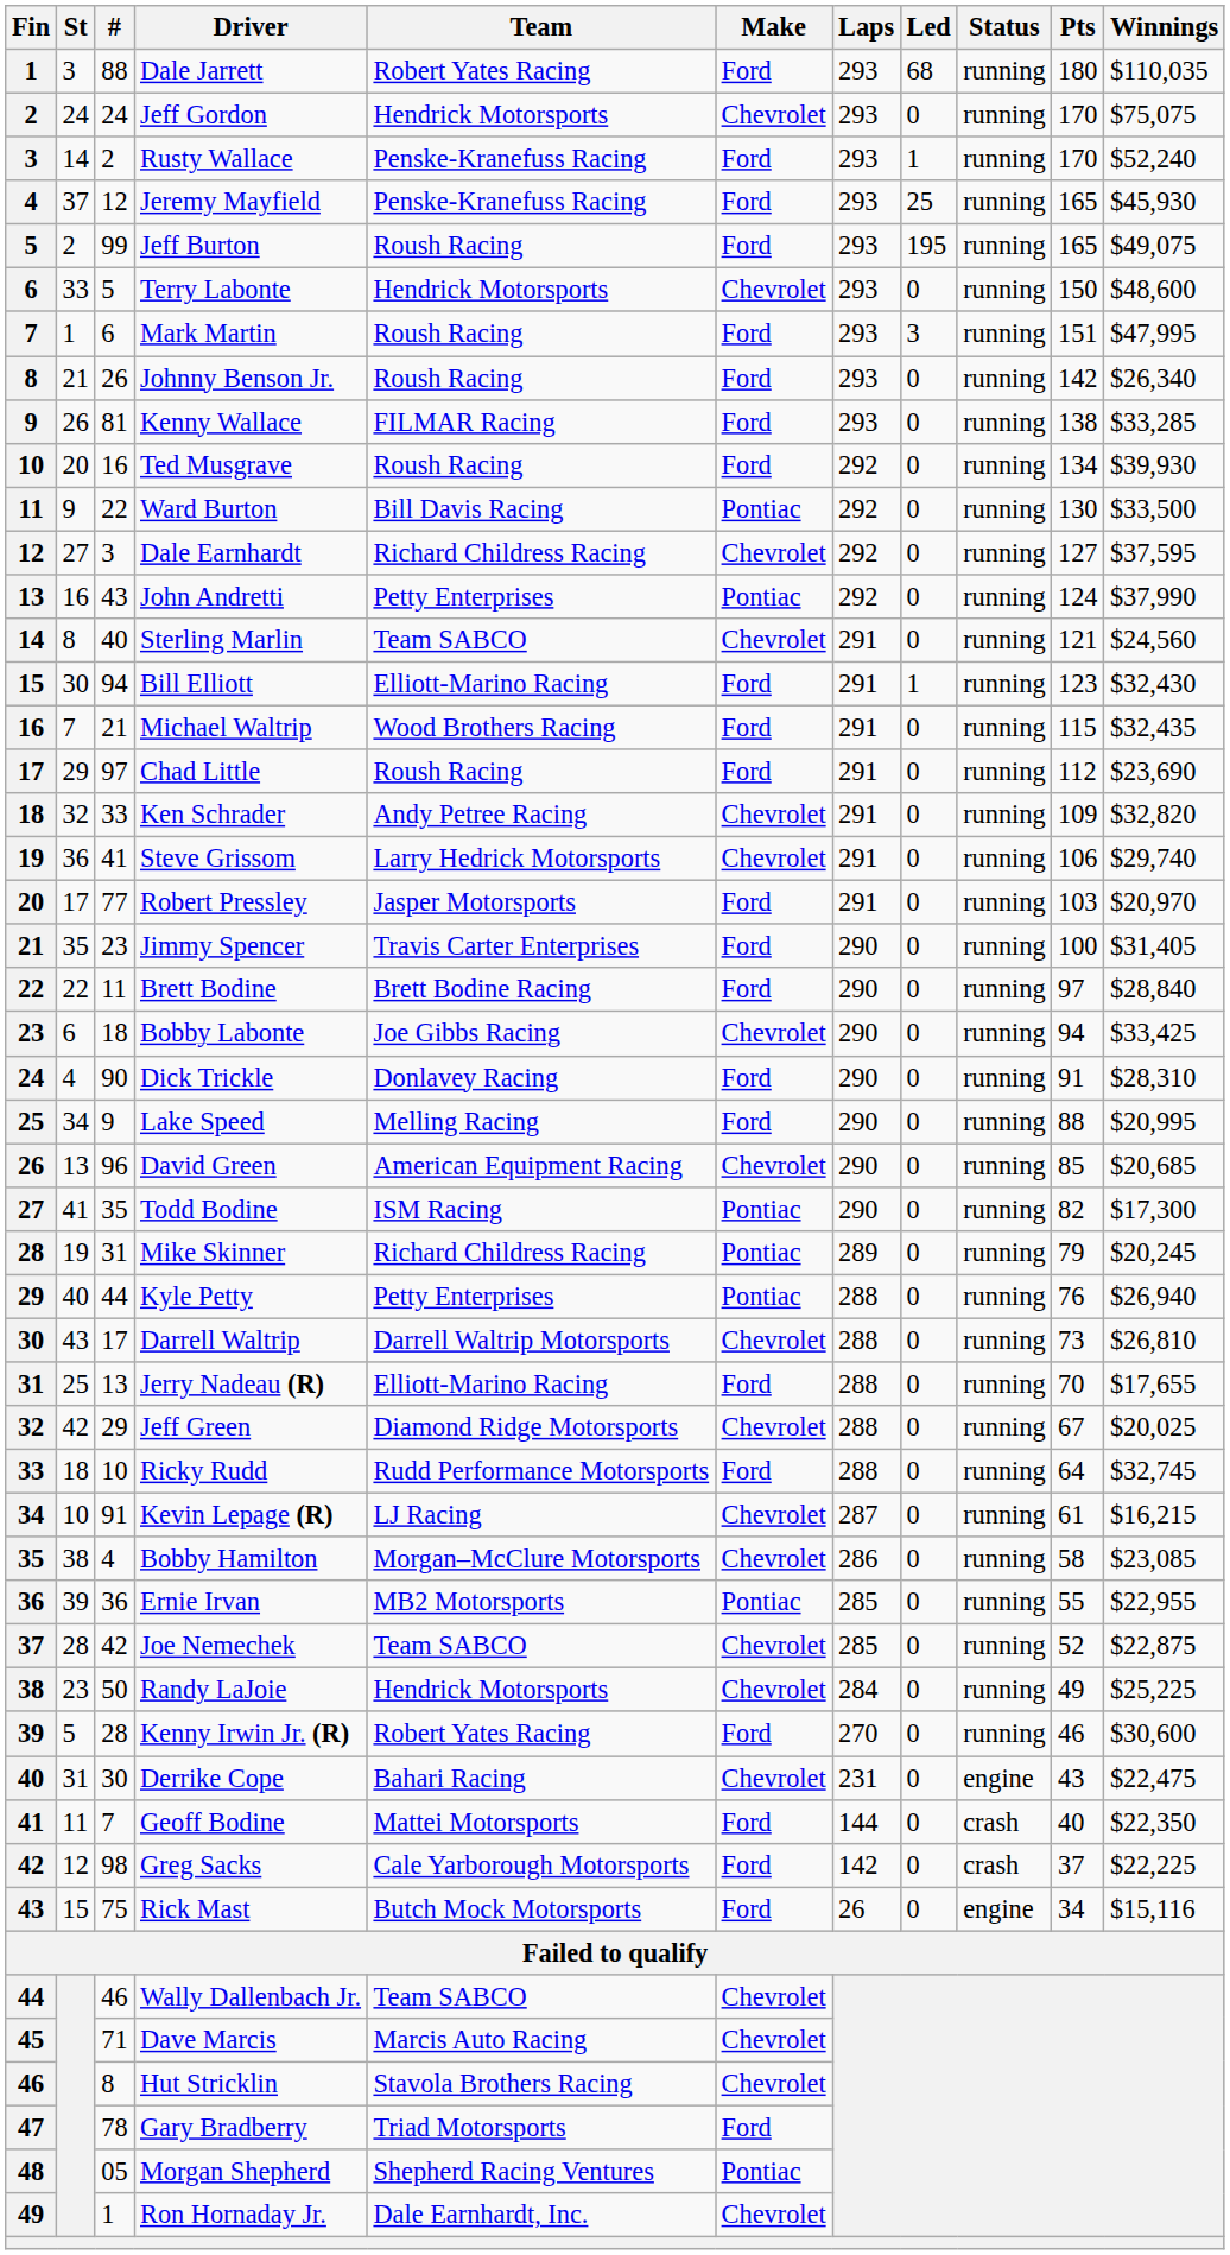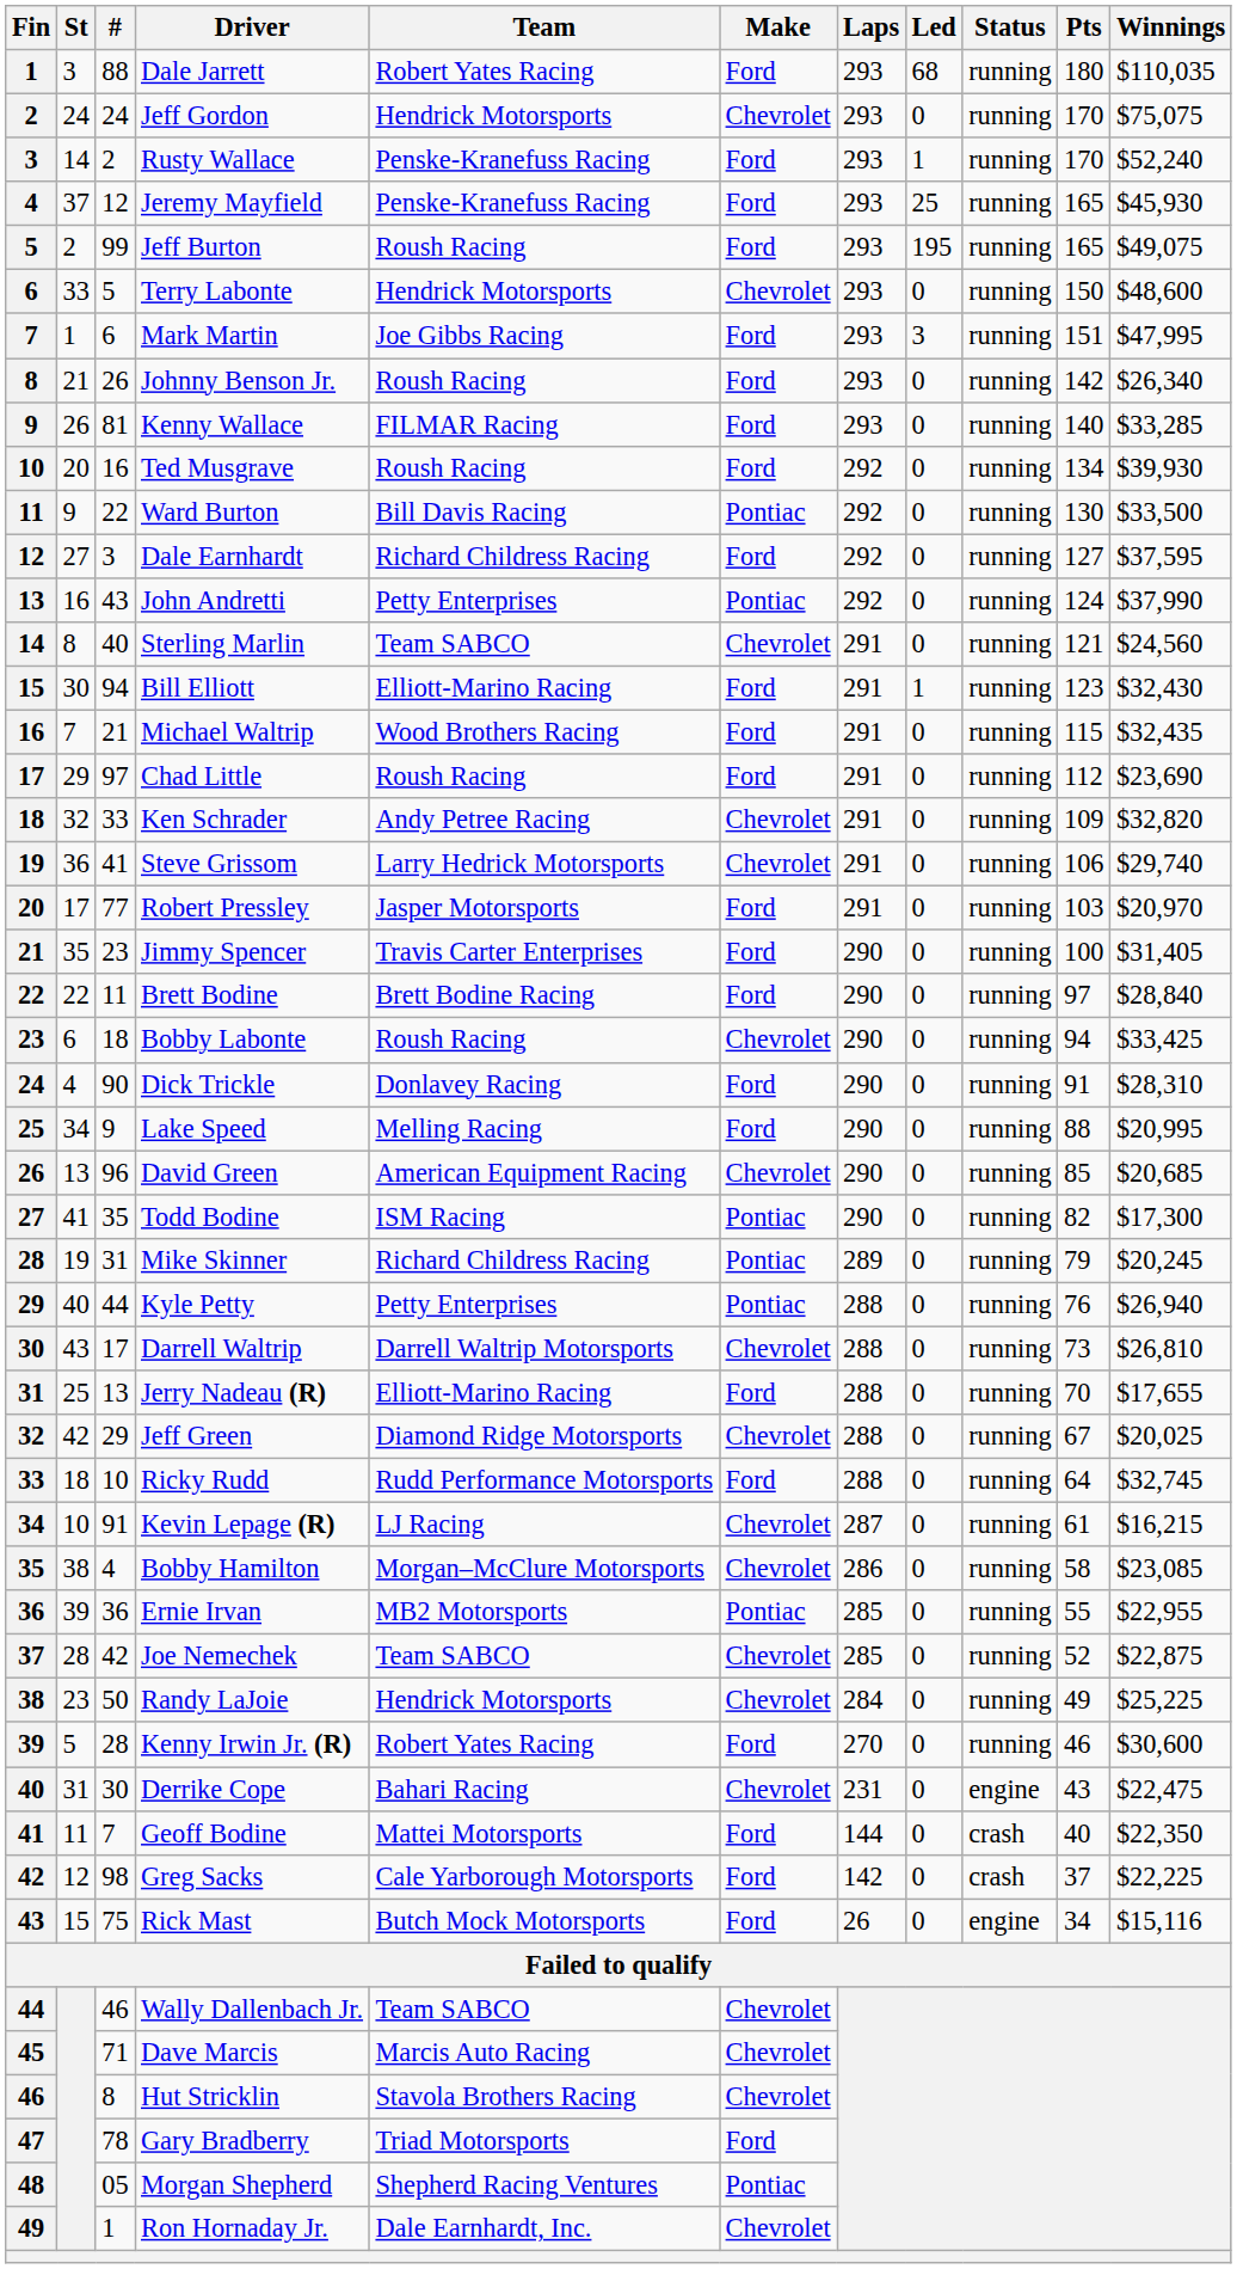Mark Martin | Team: Roush Racing -> Joe Gibbs Racing
Kenny Wallace | Pts: 138 -> 140
Dale Earnhardt | Make: Chevrolet -> Ford
Bobby Labonte | Team: Joe Gibbs Racing -> Roush Racing
